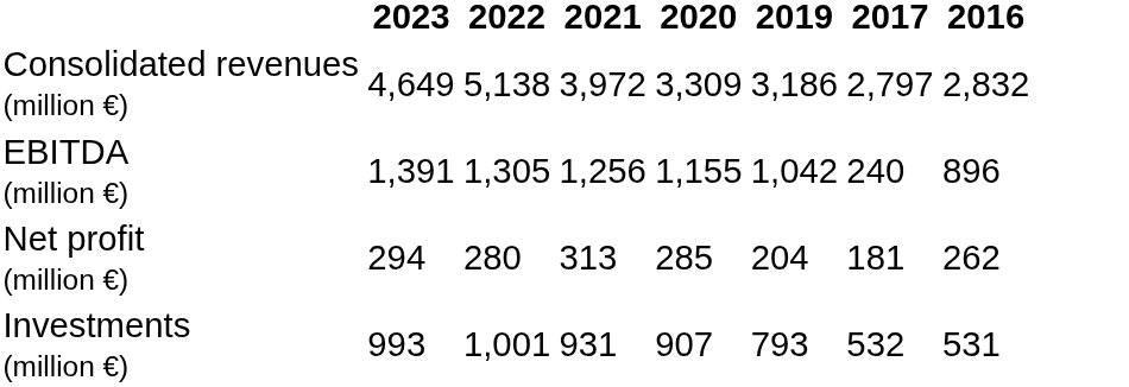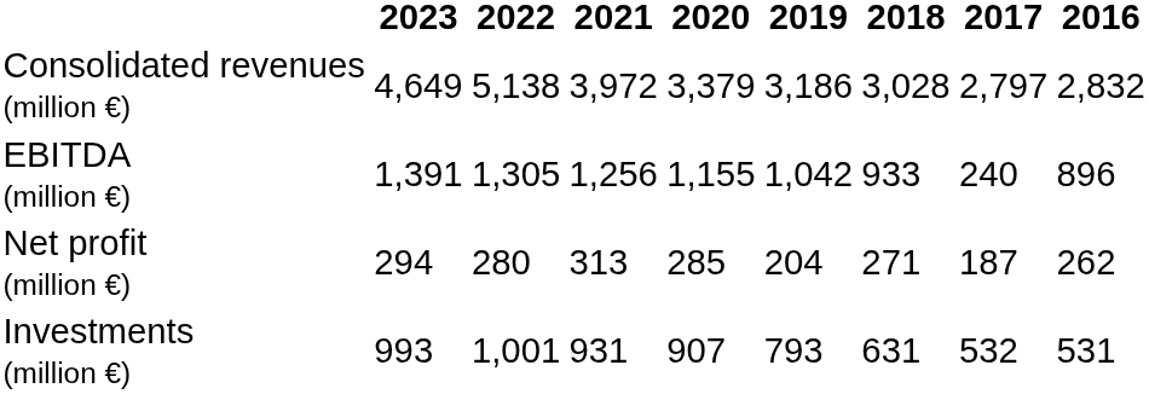+ column: 2018 | 3,028 | 933 | 271 | 631
Consolidated revenues (million €) | 2020: 3,309 -> 3,379
Net profit (million €) | 2017: 181 -> 187
